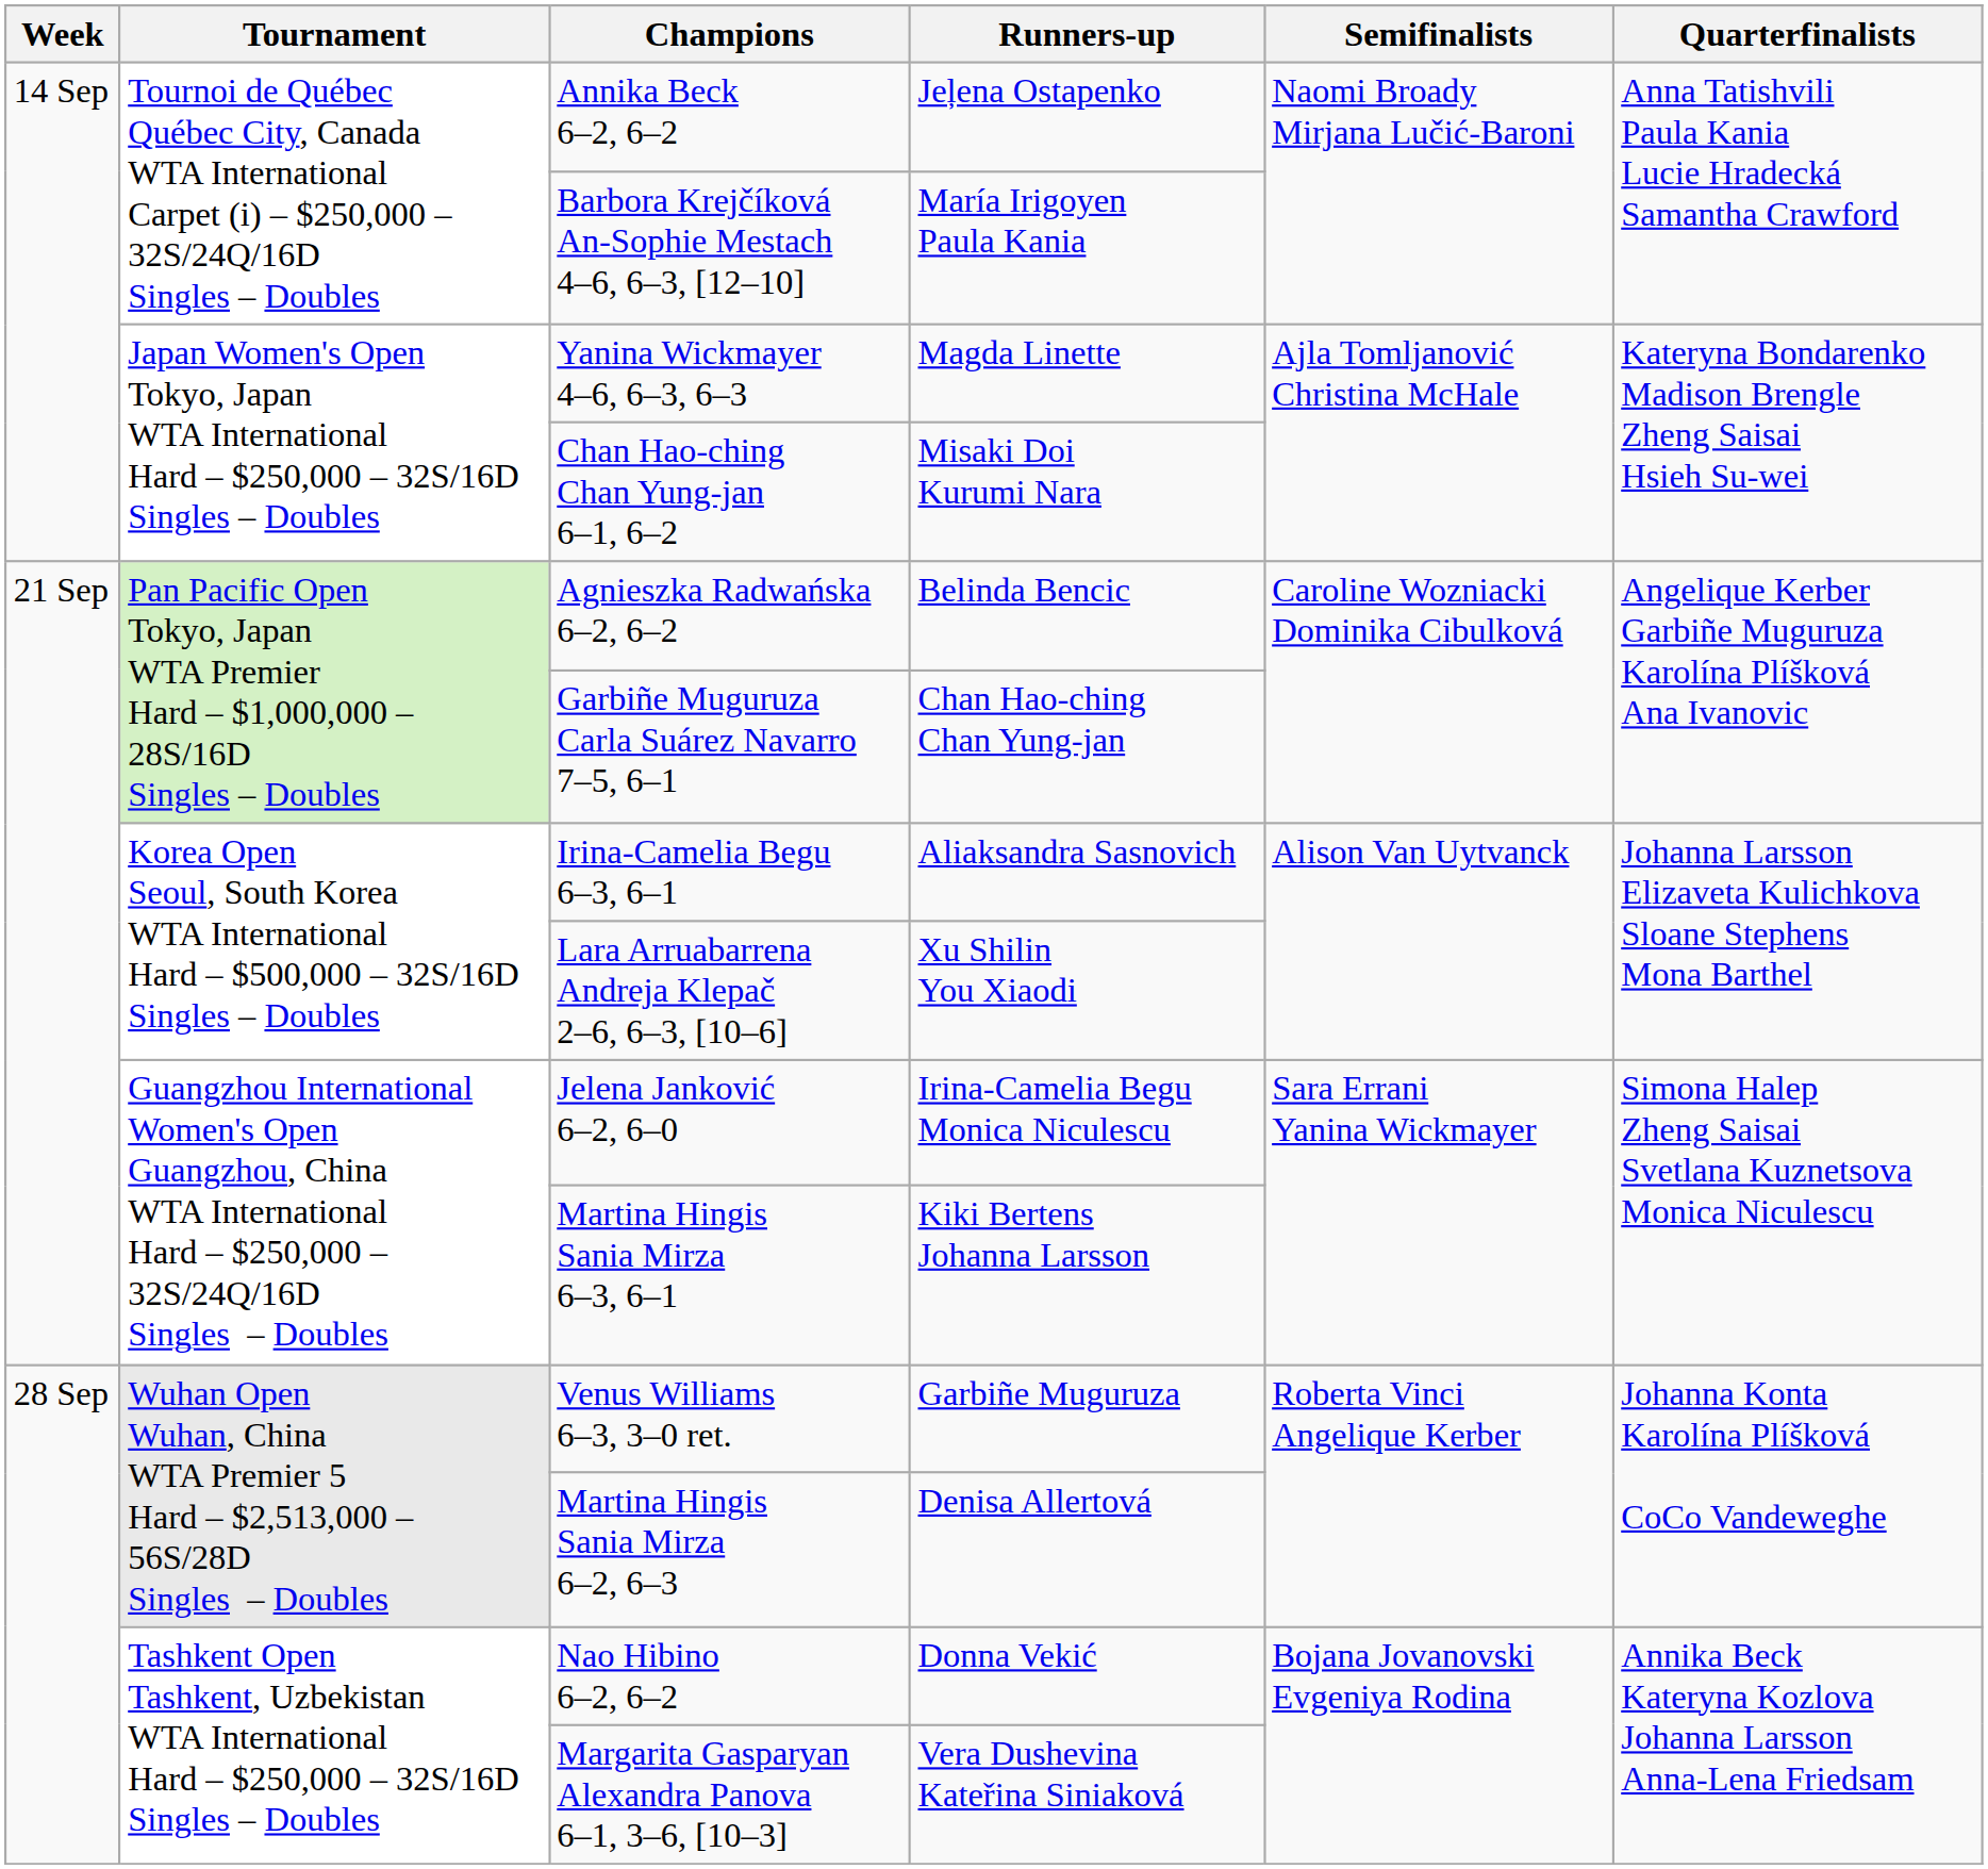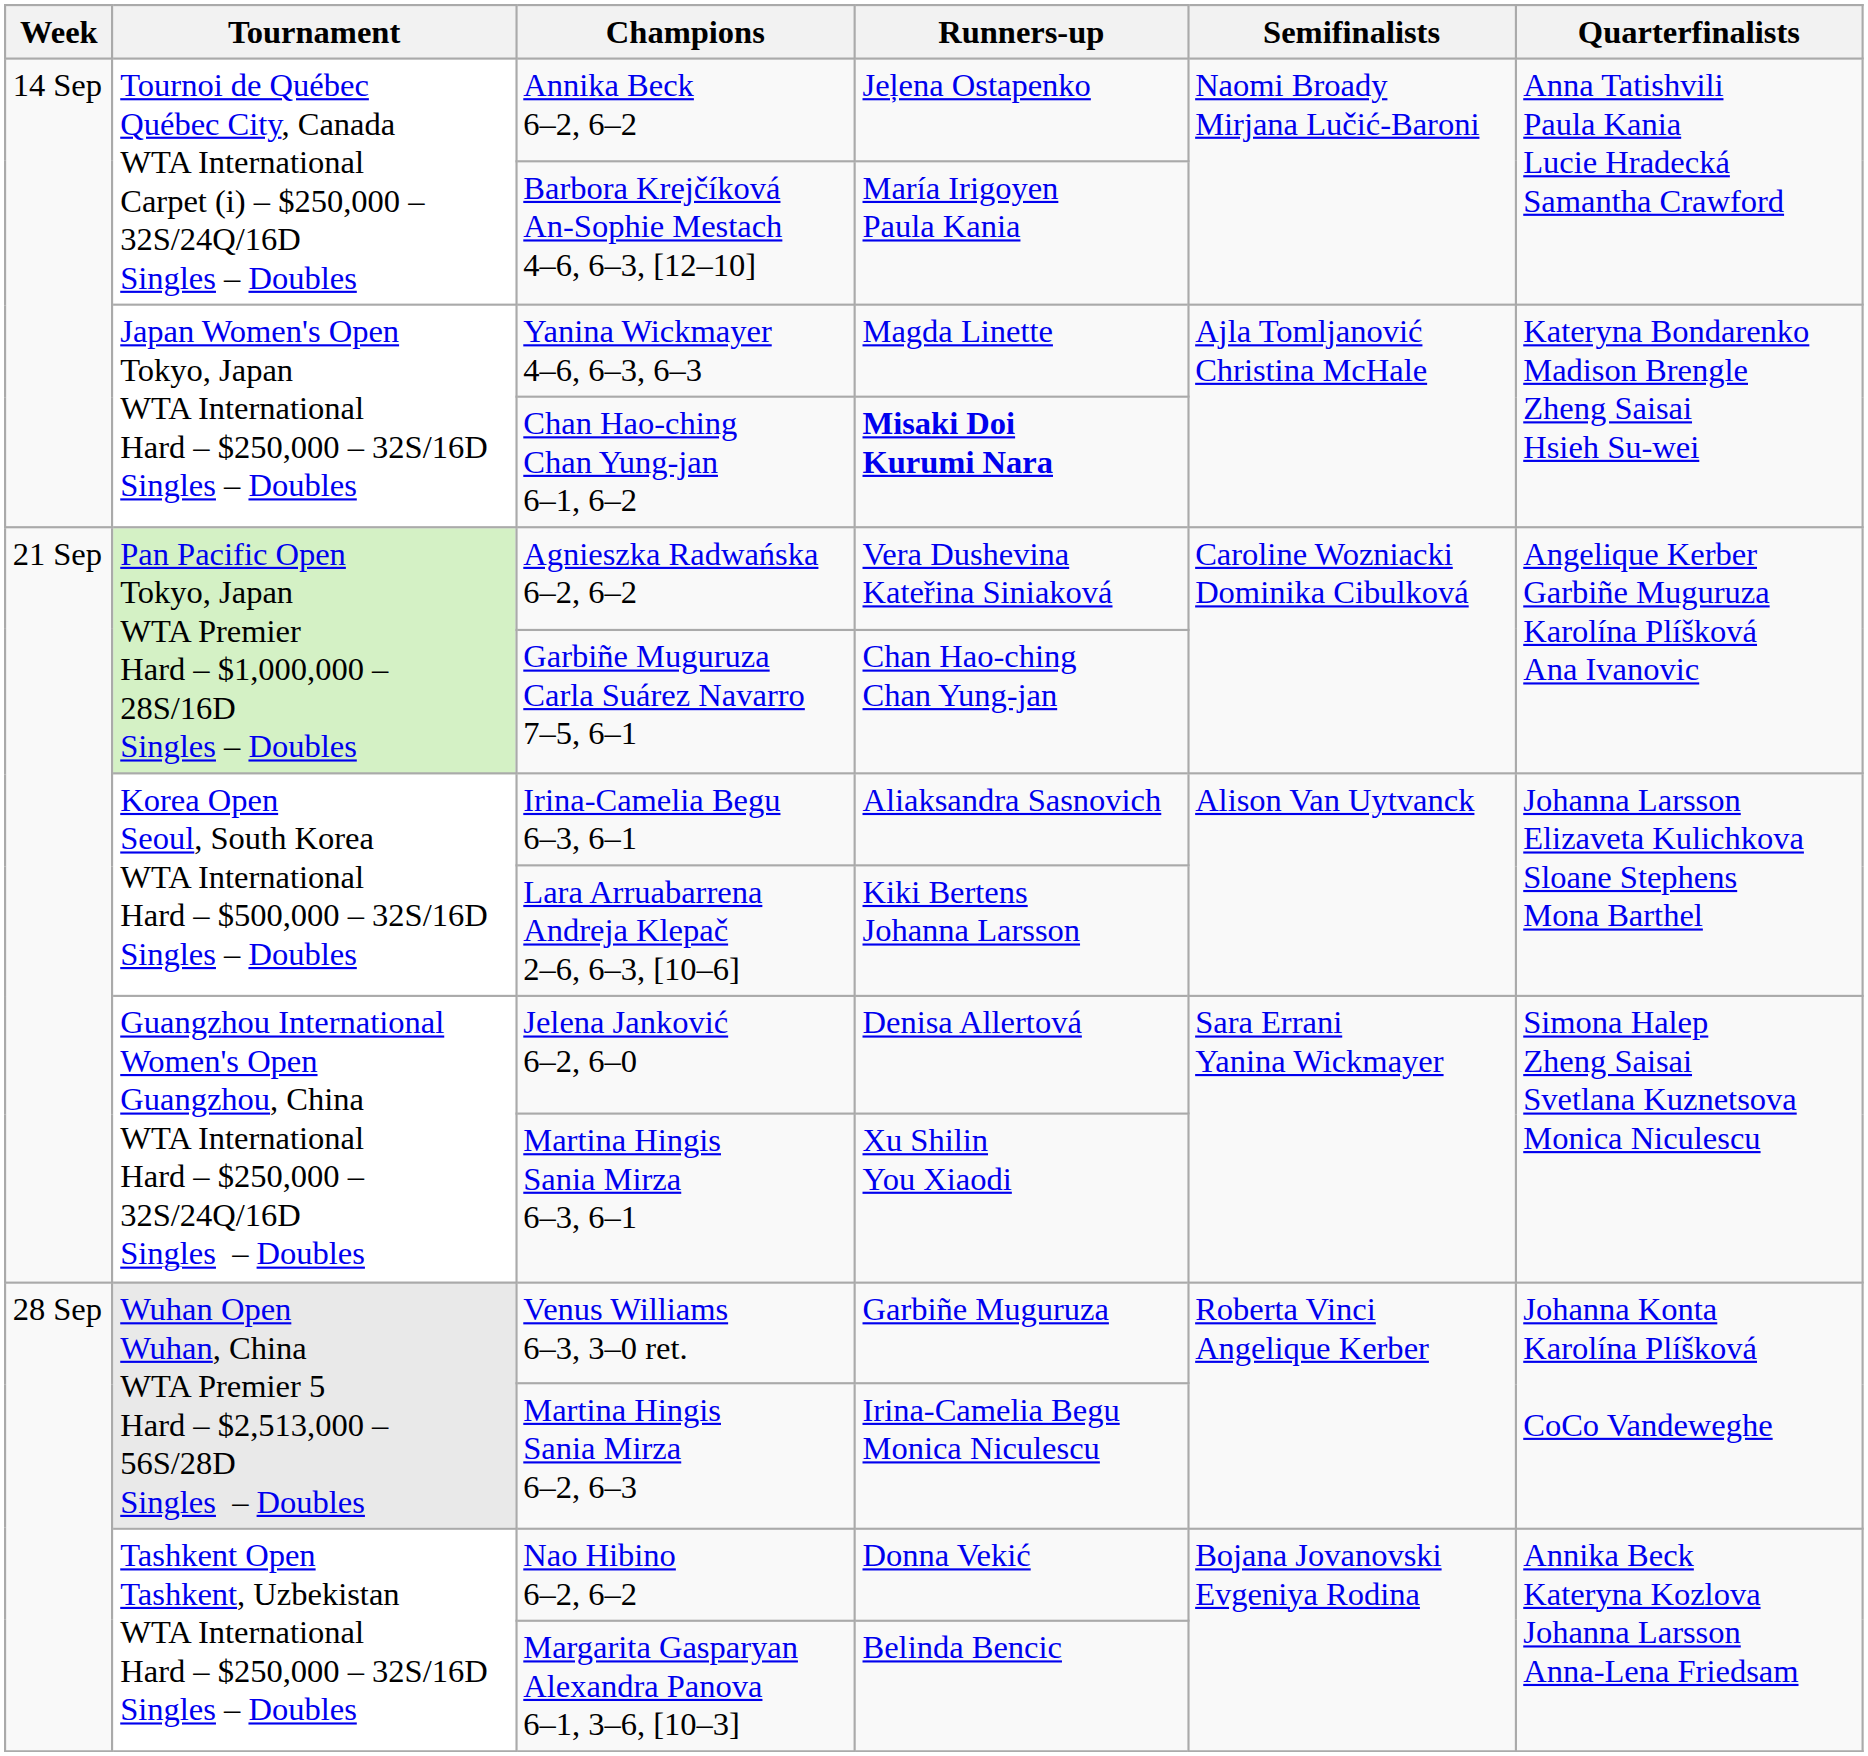Chan Hao-ching Chan Yung-jan 6–1, 6–2 | Runners-up: normal -> bold
Agnieszka Radwańska 6–2, 6–2 | Runners-up: Belinda Bencic -> Vera Dushevina Kateřina Siniaková
Lara Arruabarrena Andreja Klepač 2–6, 6–3, [10–6] | Runners-up: Xu Shilin You Xiaodi -> Kiki Bertens Johanna Larsson
Jelena Janković 6–2, 6–0 | Runners-up: Irina-Camelia Begu Monica Niculescu -> Denisa Allertová
Martina Hingis Sania Mirza 6–3, 6–1 | Runners-up: Kiki Bertens Johanna Larsson -> Xu Shilin You Xiaodi
Martina Hingis Sania Mirza 6–2, 6–3 | Runners-up: Denisa Allertová -> Irina-Camelia Begu Monica Niculescu
Margarita Gasparyan Alexandra Panova 6–1, 3–6, [10–3] | Runners-up: Vera Dushevina Kateřina Siniaková -> Belinda Bencic
